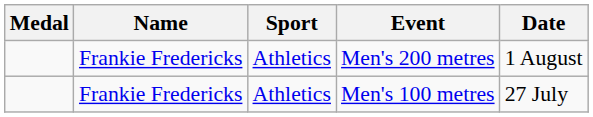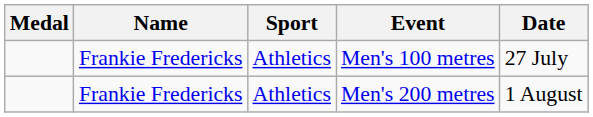rows swapped: Men's 100 metres <-> Men's 200 metres
